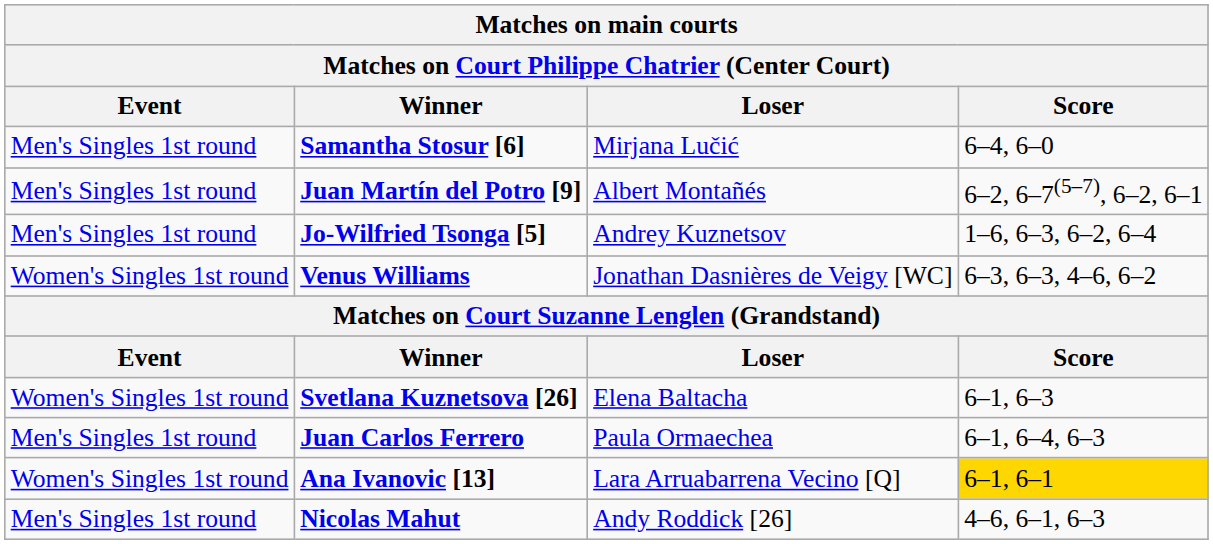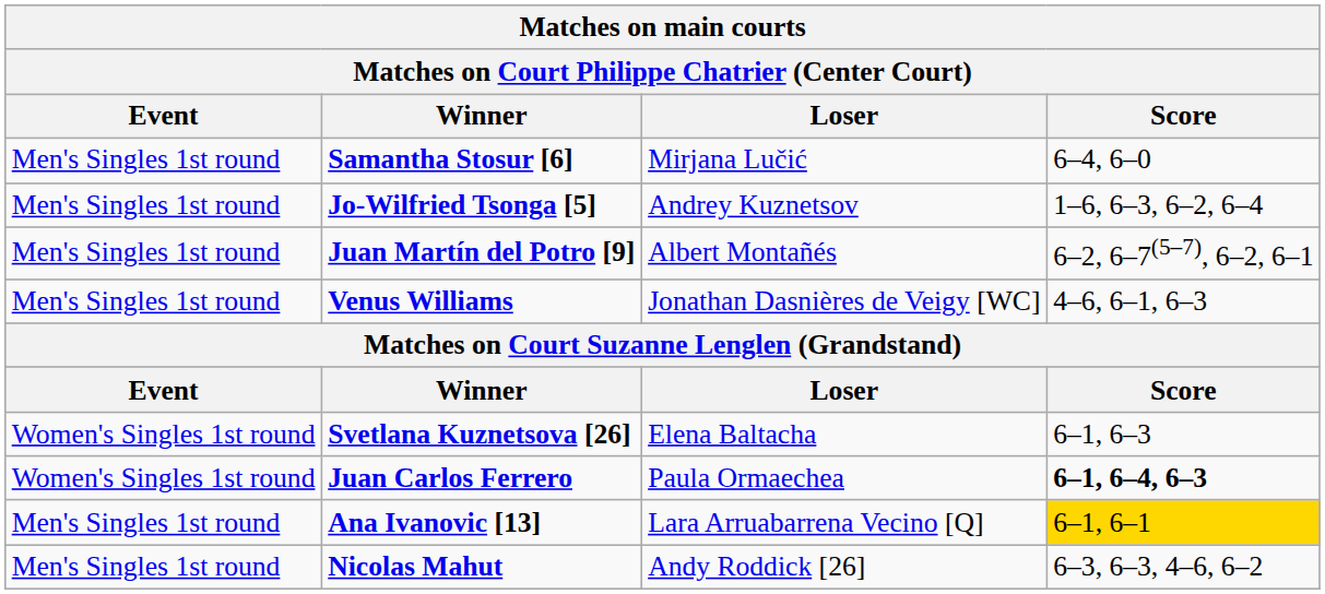rows swapped: Juan Martín del Potro [9] <-> Jo-Wilfried Tsonga [5]
Venus Williams | Event: Women's Singles 1st round -> Men's Singles 1st round
Venus Williams | Score: 6–3, 6–3, 4–6, 6–2 -> 4–6, 6–1, 6–3
Juan Carlos Ferrero | Event: Men's Singles 1st round -> Women's Singles 1st round
Juan Carlos Ferrero | Score: normal -> bold
Ana Ivanovic [13] | Event: Women's Singles 1st round -> Men's Singles 1st round
Nicolas Mahut | Score: 4–6, 6–1, 6–3 -> 6–3, 6–3, 4–6, 6–2
